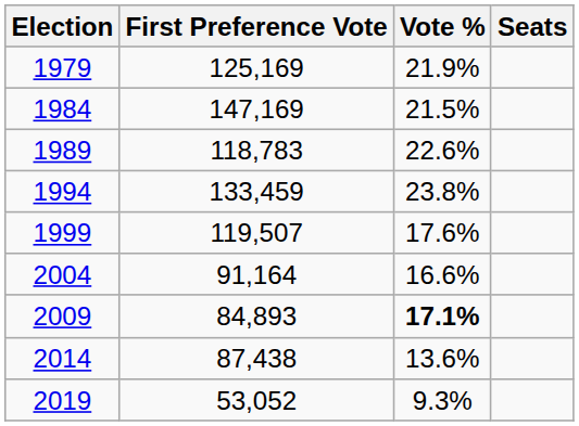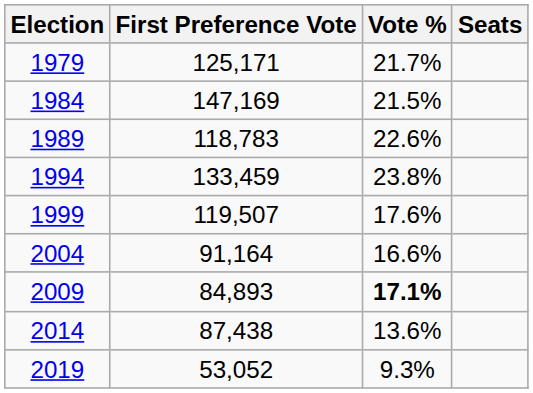1979 | First Preference Vote: 125,169 -> 125,171
1979 | Vote %: 21.9% -> 21.7%
